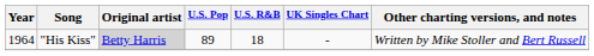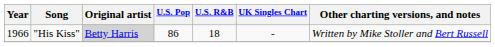"His Kiss" | Year: 1964 -> 1966
"His Kiss" | U.S. Pop: 89 -> 86
